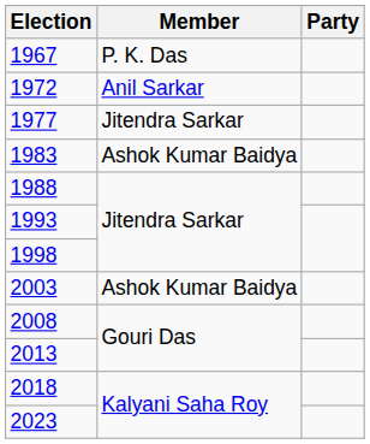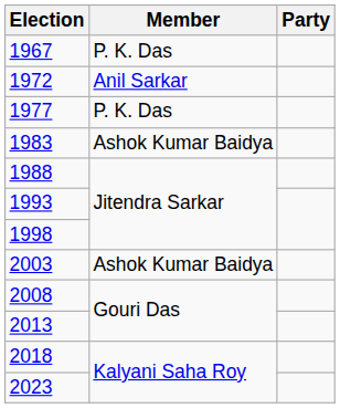1977 | Member: Jitendra Sarkar -> P. K. Das
